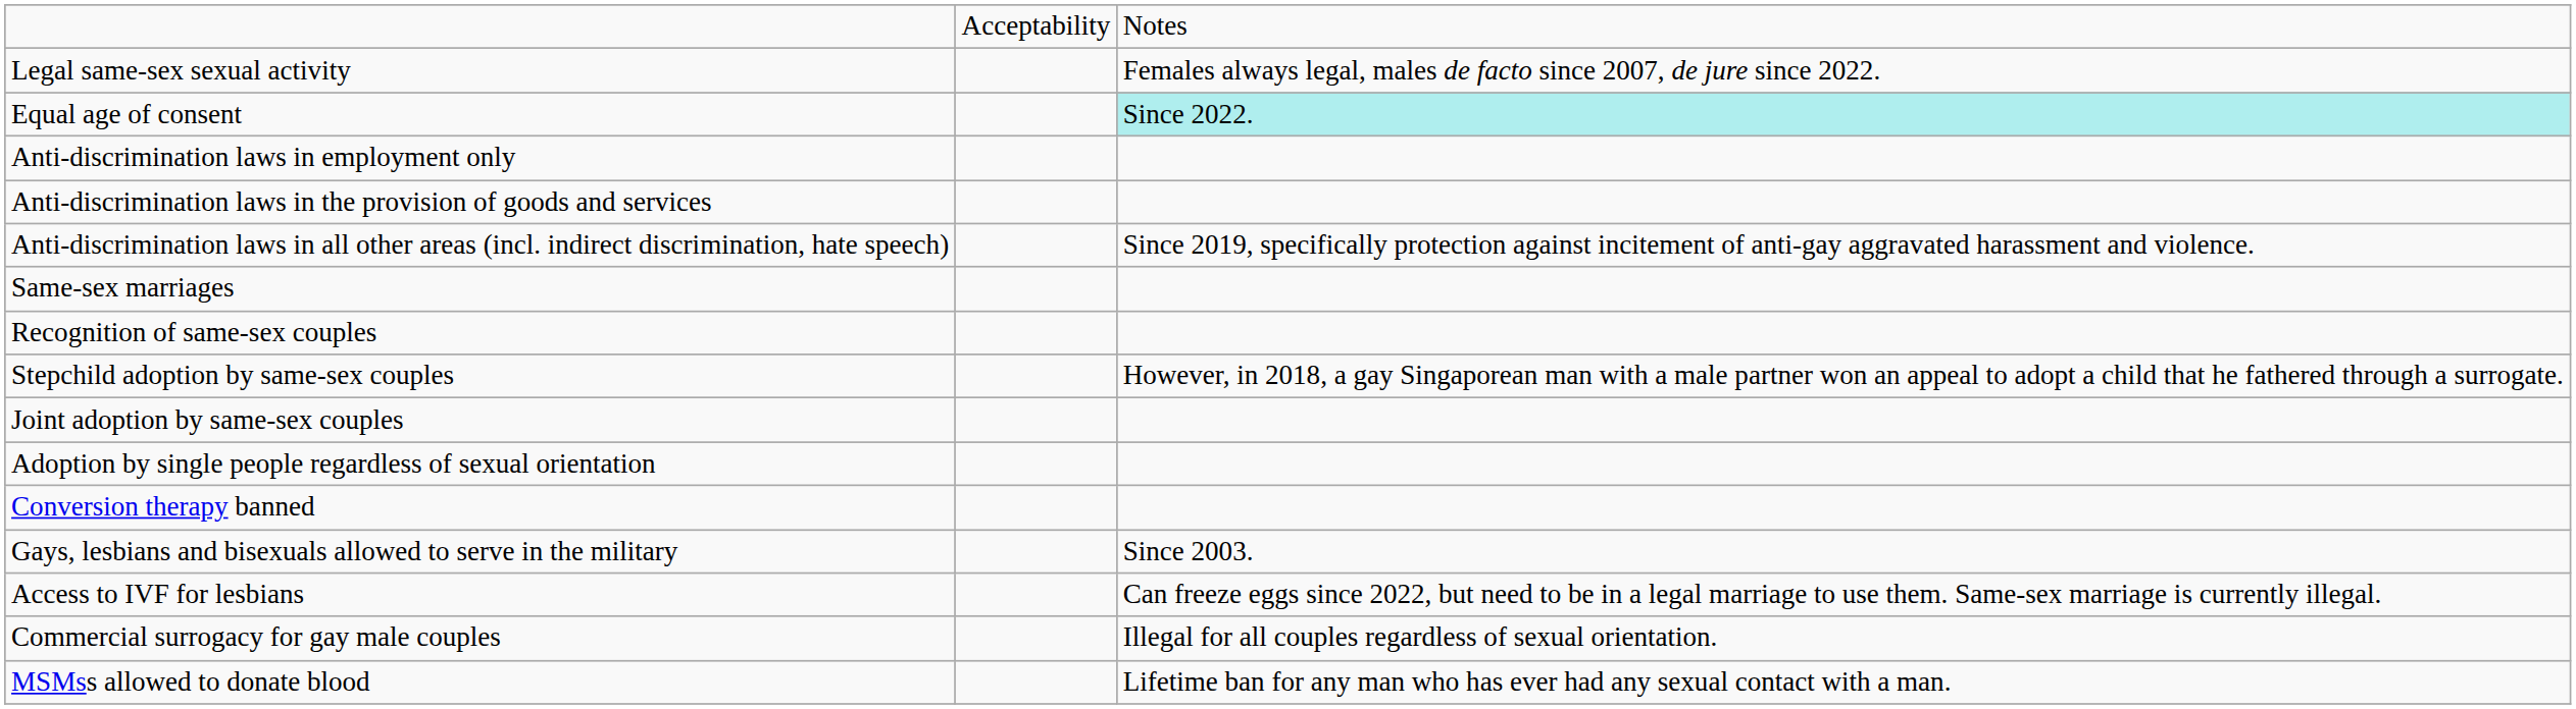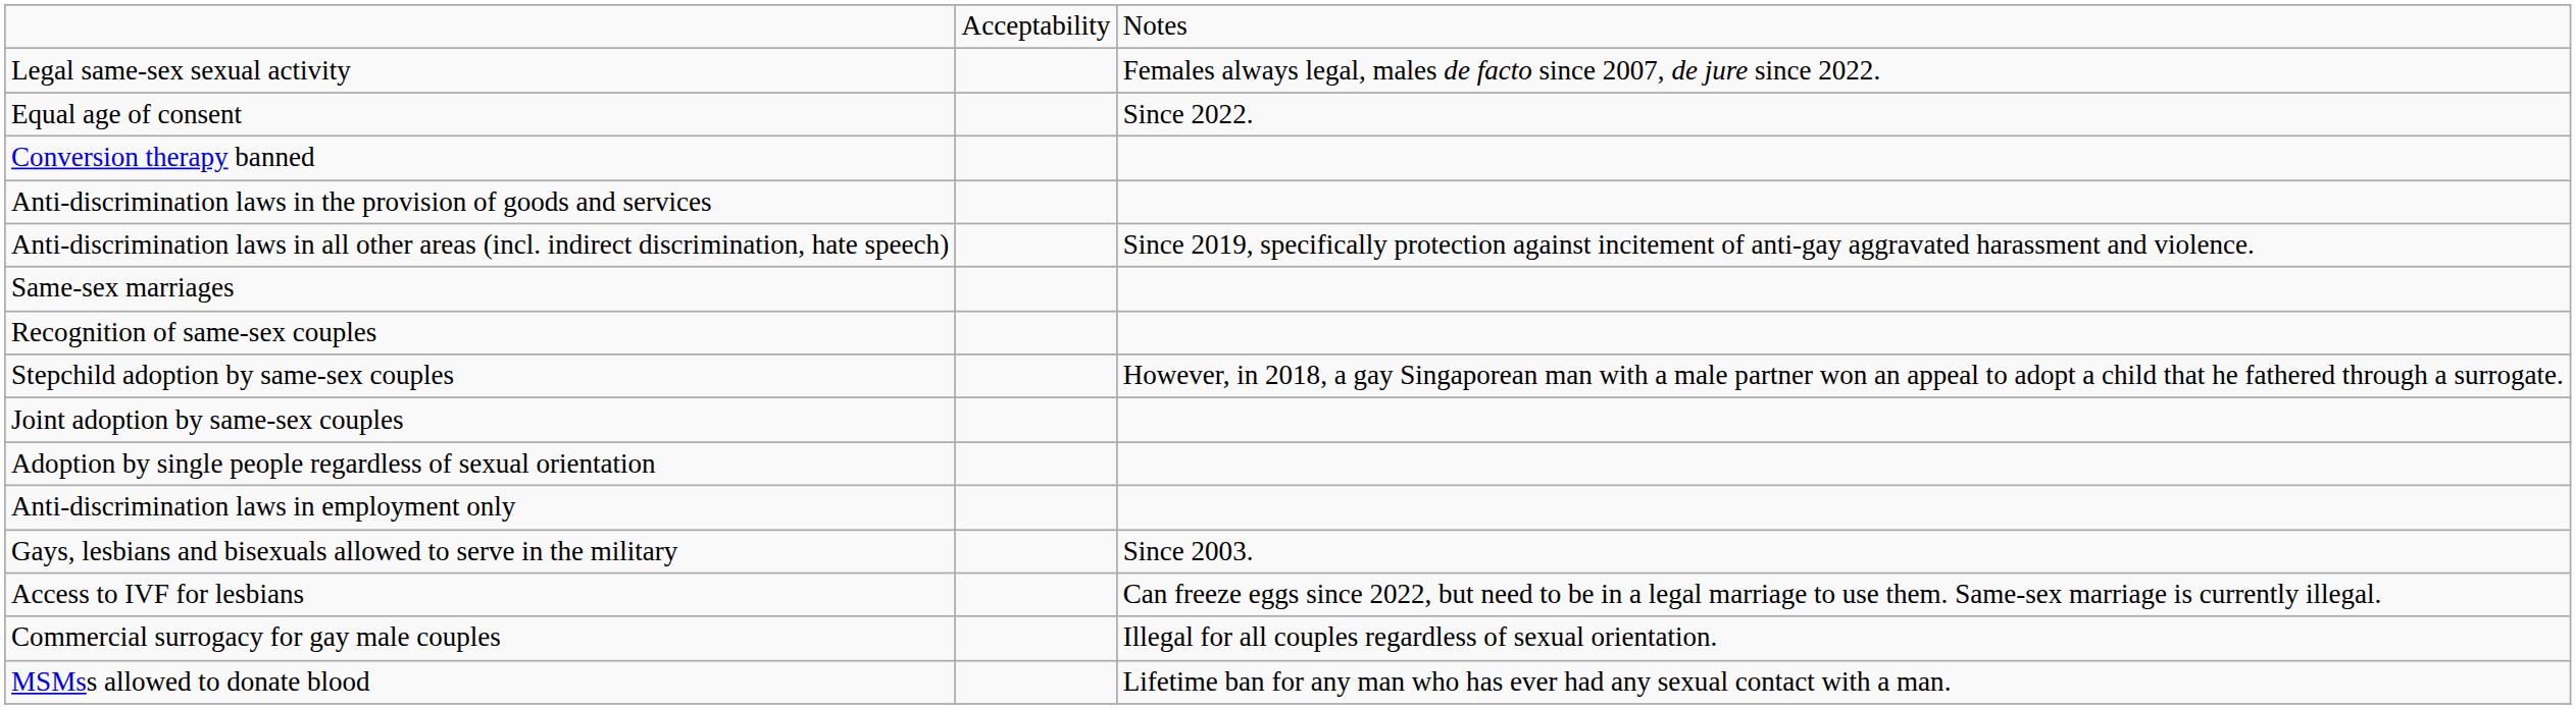Equal age of consent | column 3: paleturquoise background -> no background
rows swapped: Anti-discrimination laws in employment only <-> Conversion therapy banned
